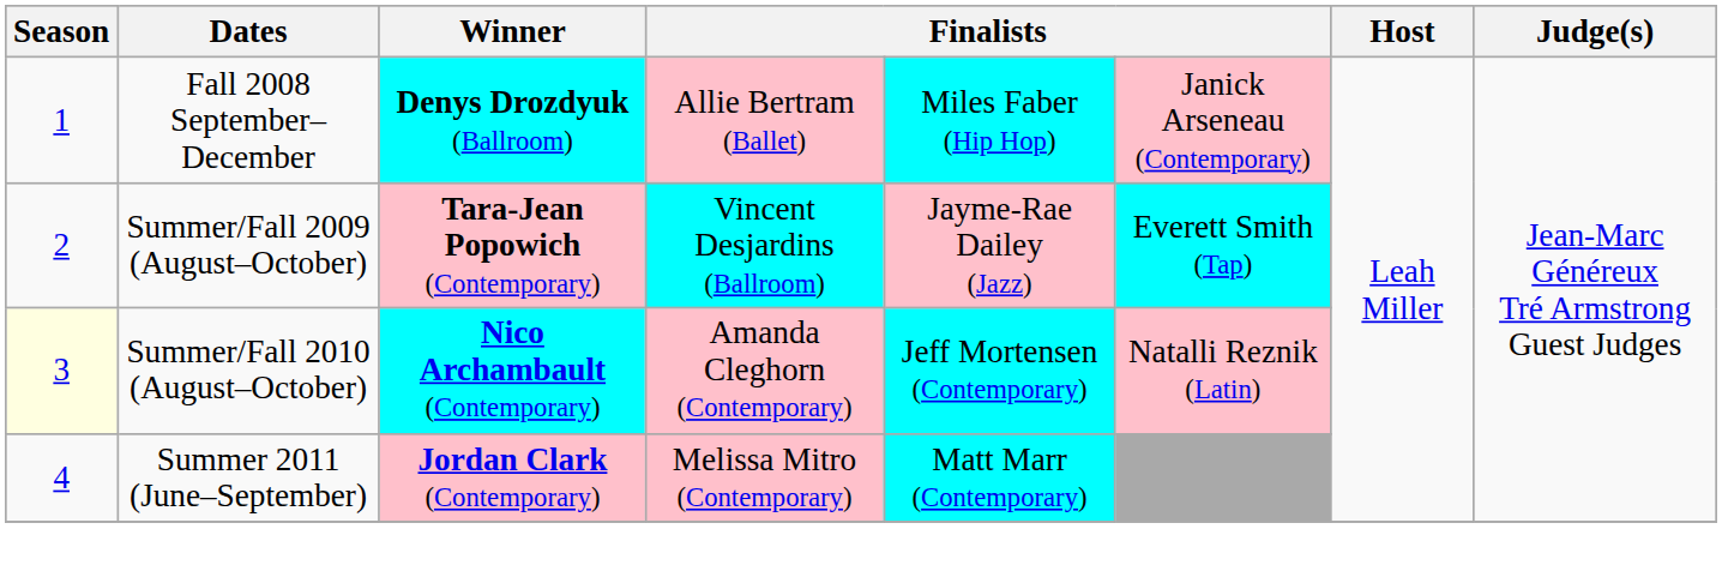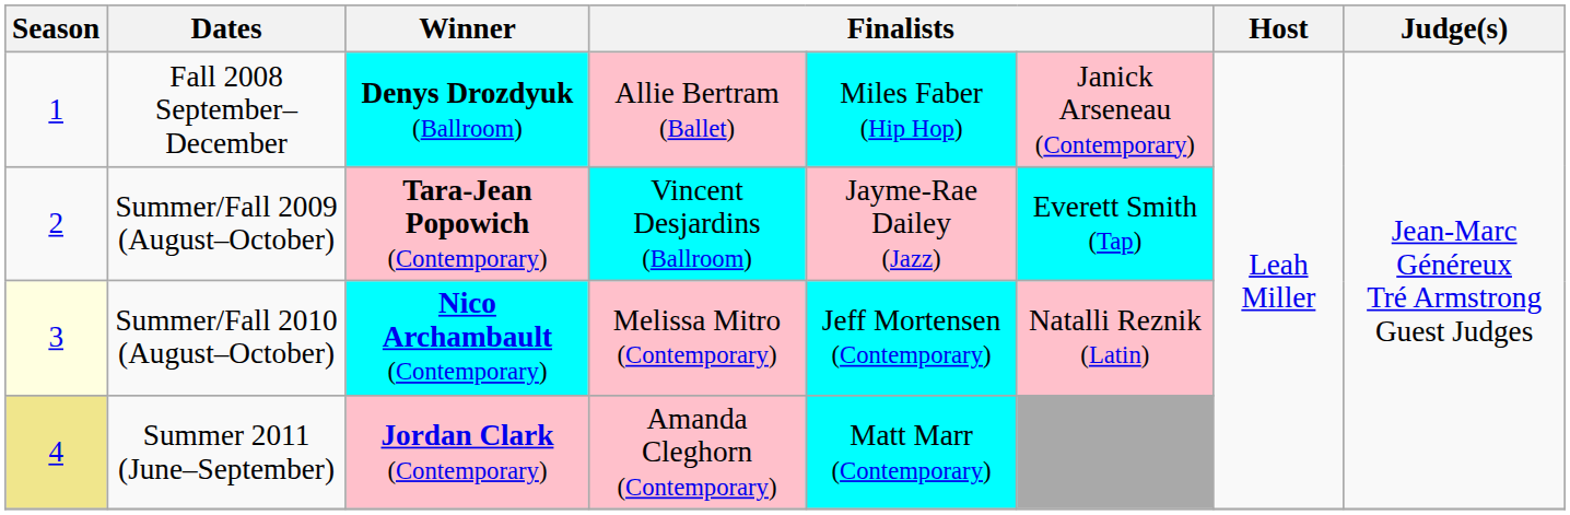Summer/Fall 2010 (August–October) | column 4: Amanda Cleghorn (Contemporary) -> Melissa Mitro (Contemporary)
Summer 2011 (June–September) | Season: no background -> khaki background
Summer 2011 (June–September) | column 4: Melissa Mitro (Contemporary) -> Amanda Cleghorn (Contemporary)
